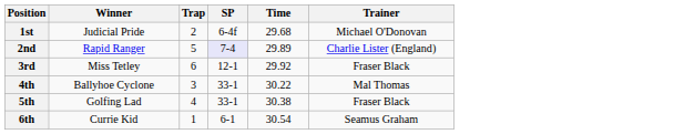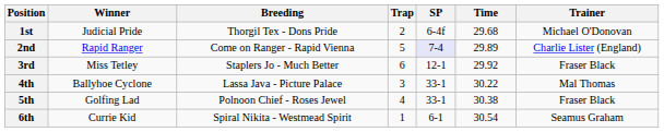+ column: Breeding | Thorgil Tex - Dons Pride | Come on Ranger - Rapid Vienna | Staplers Jo - Much Better | Lassa Java - Picture Palace | Polnoon Chief - Roses Jewel | Spiral Nikita - Westmead Spirit
